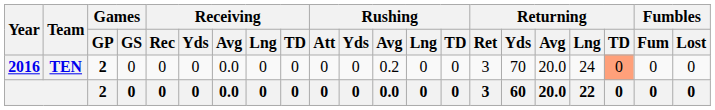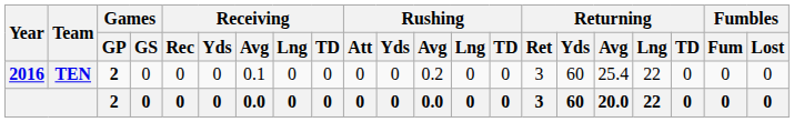TEN | Receiving / Avg: 0.0 -> 0.1
TEN | Returning / Yds: 70 -> 60
TEN | Returning / Avg: 20.0 -> 25.4
TEN | Returning / Lng: 24 -> 22
TEN | Returning / TD: lightsalmon background -> no background
